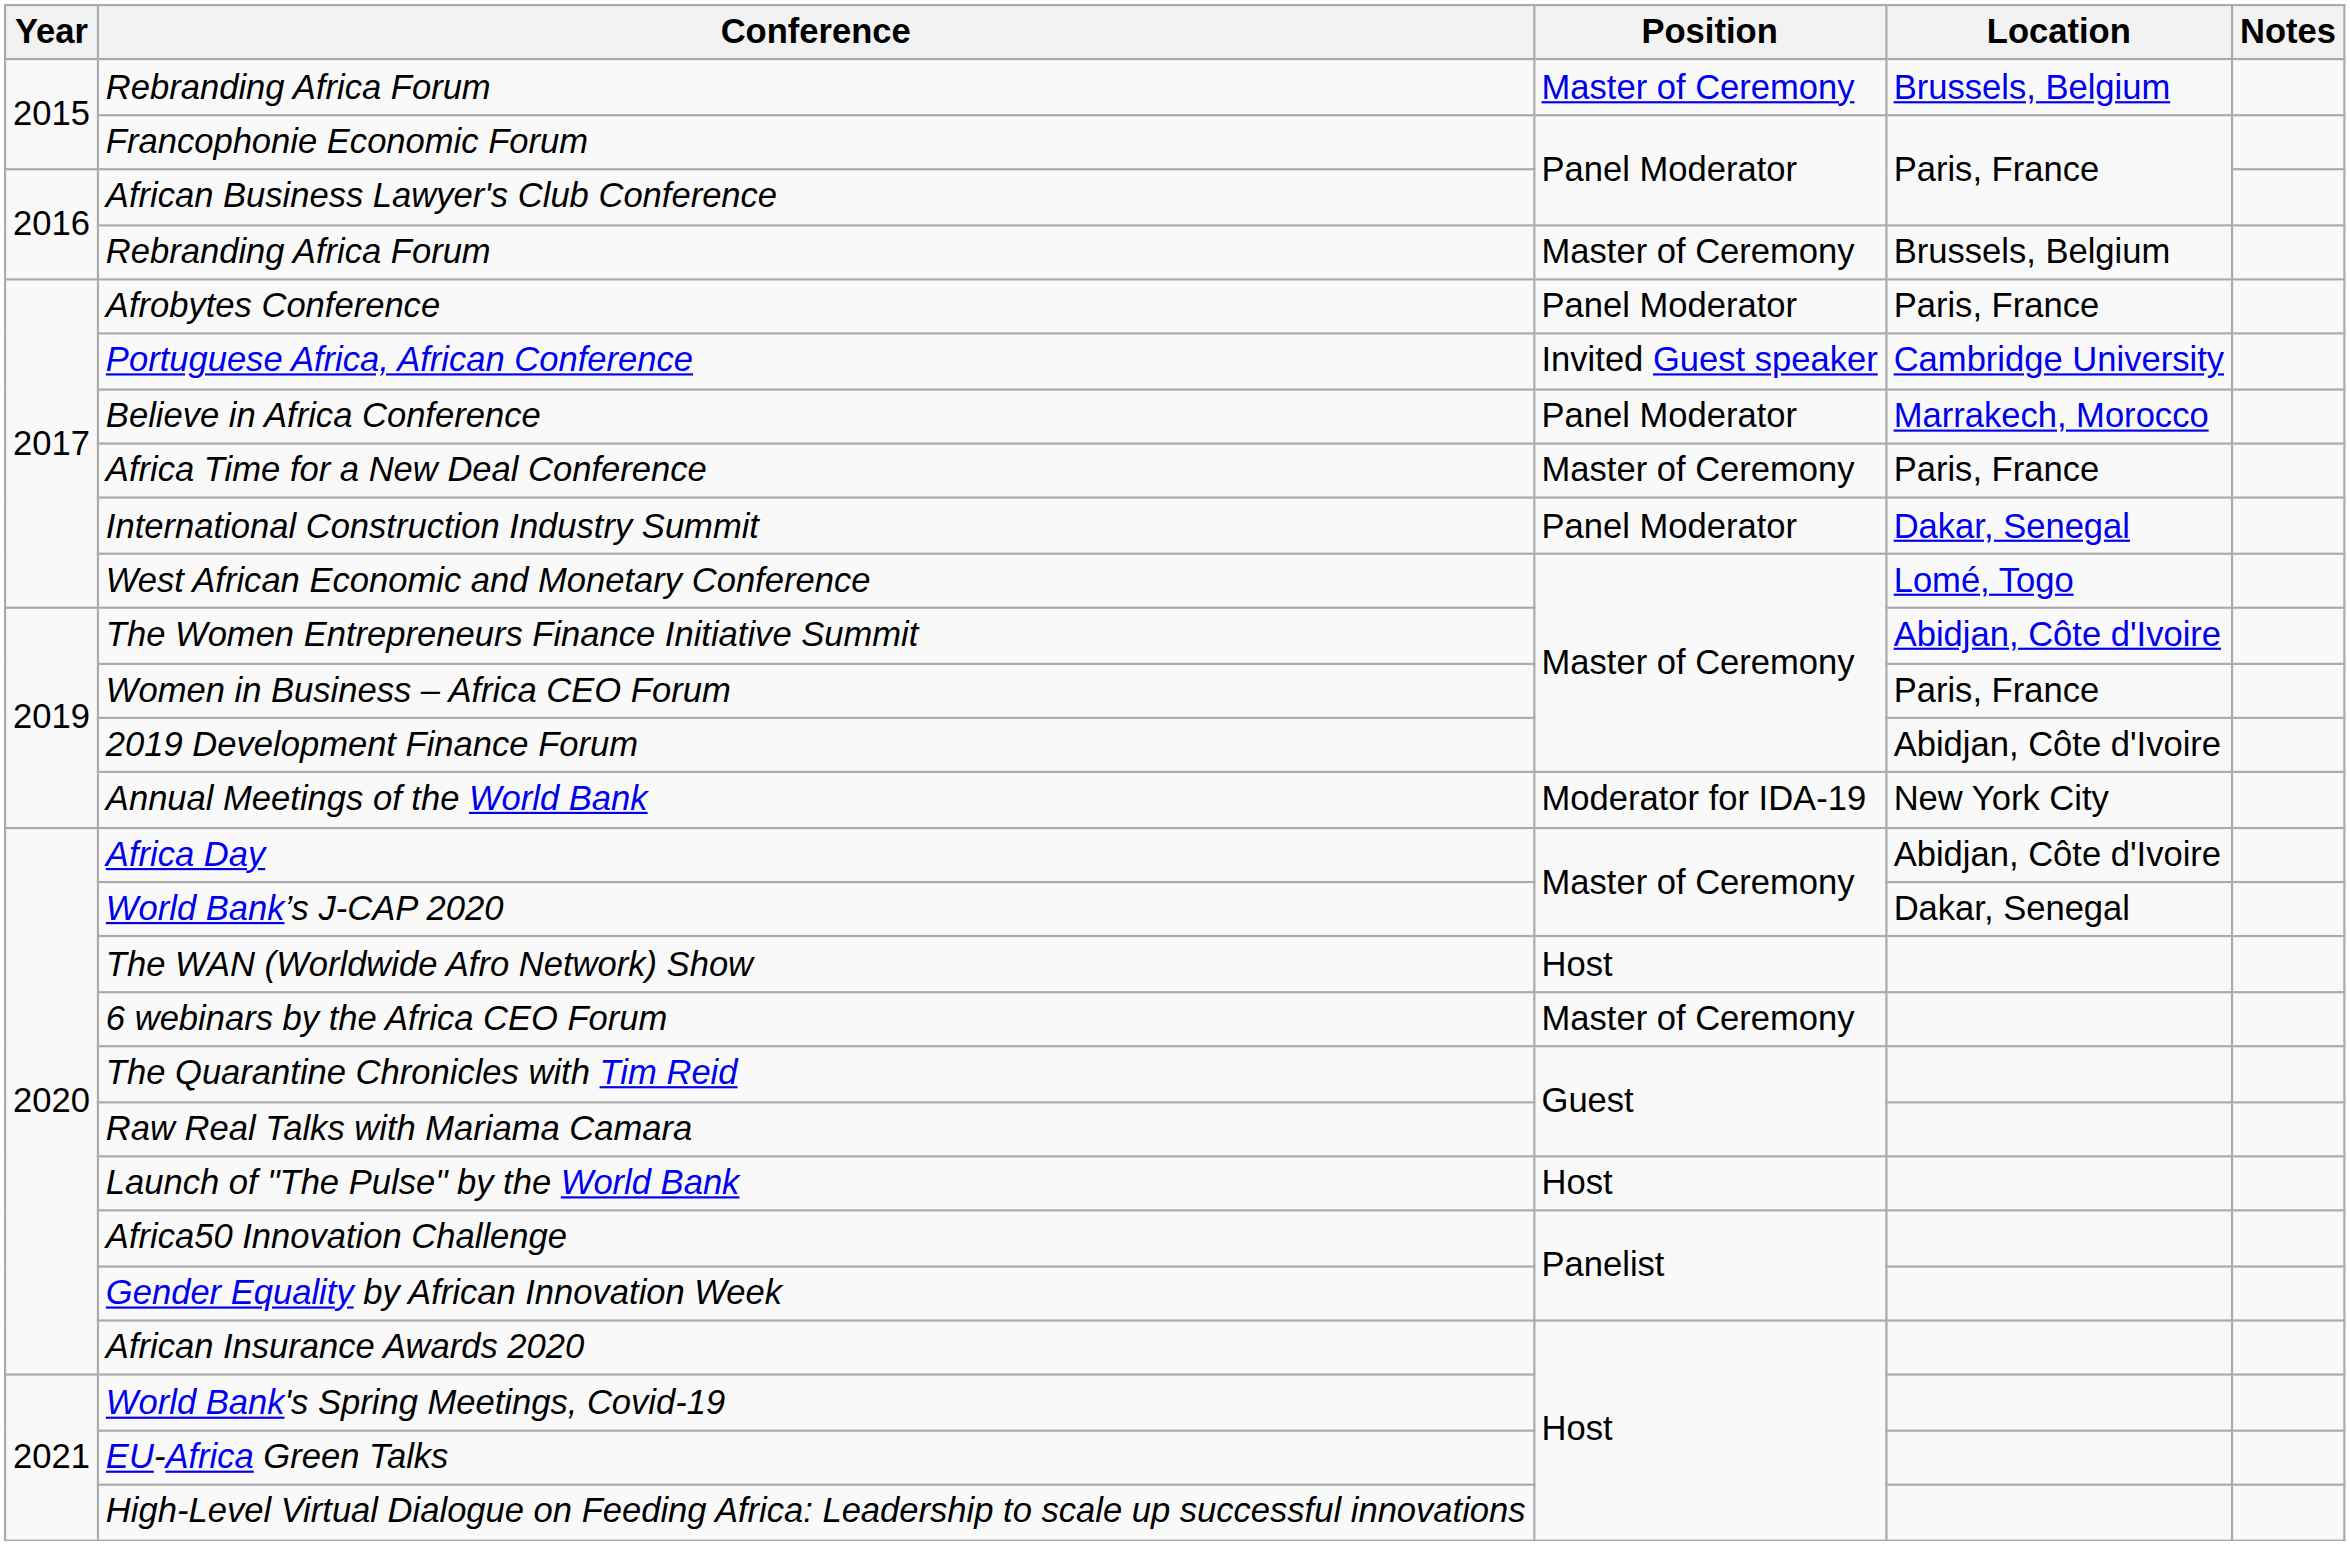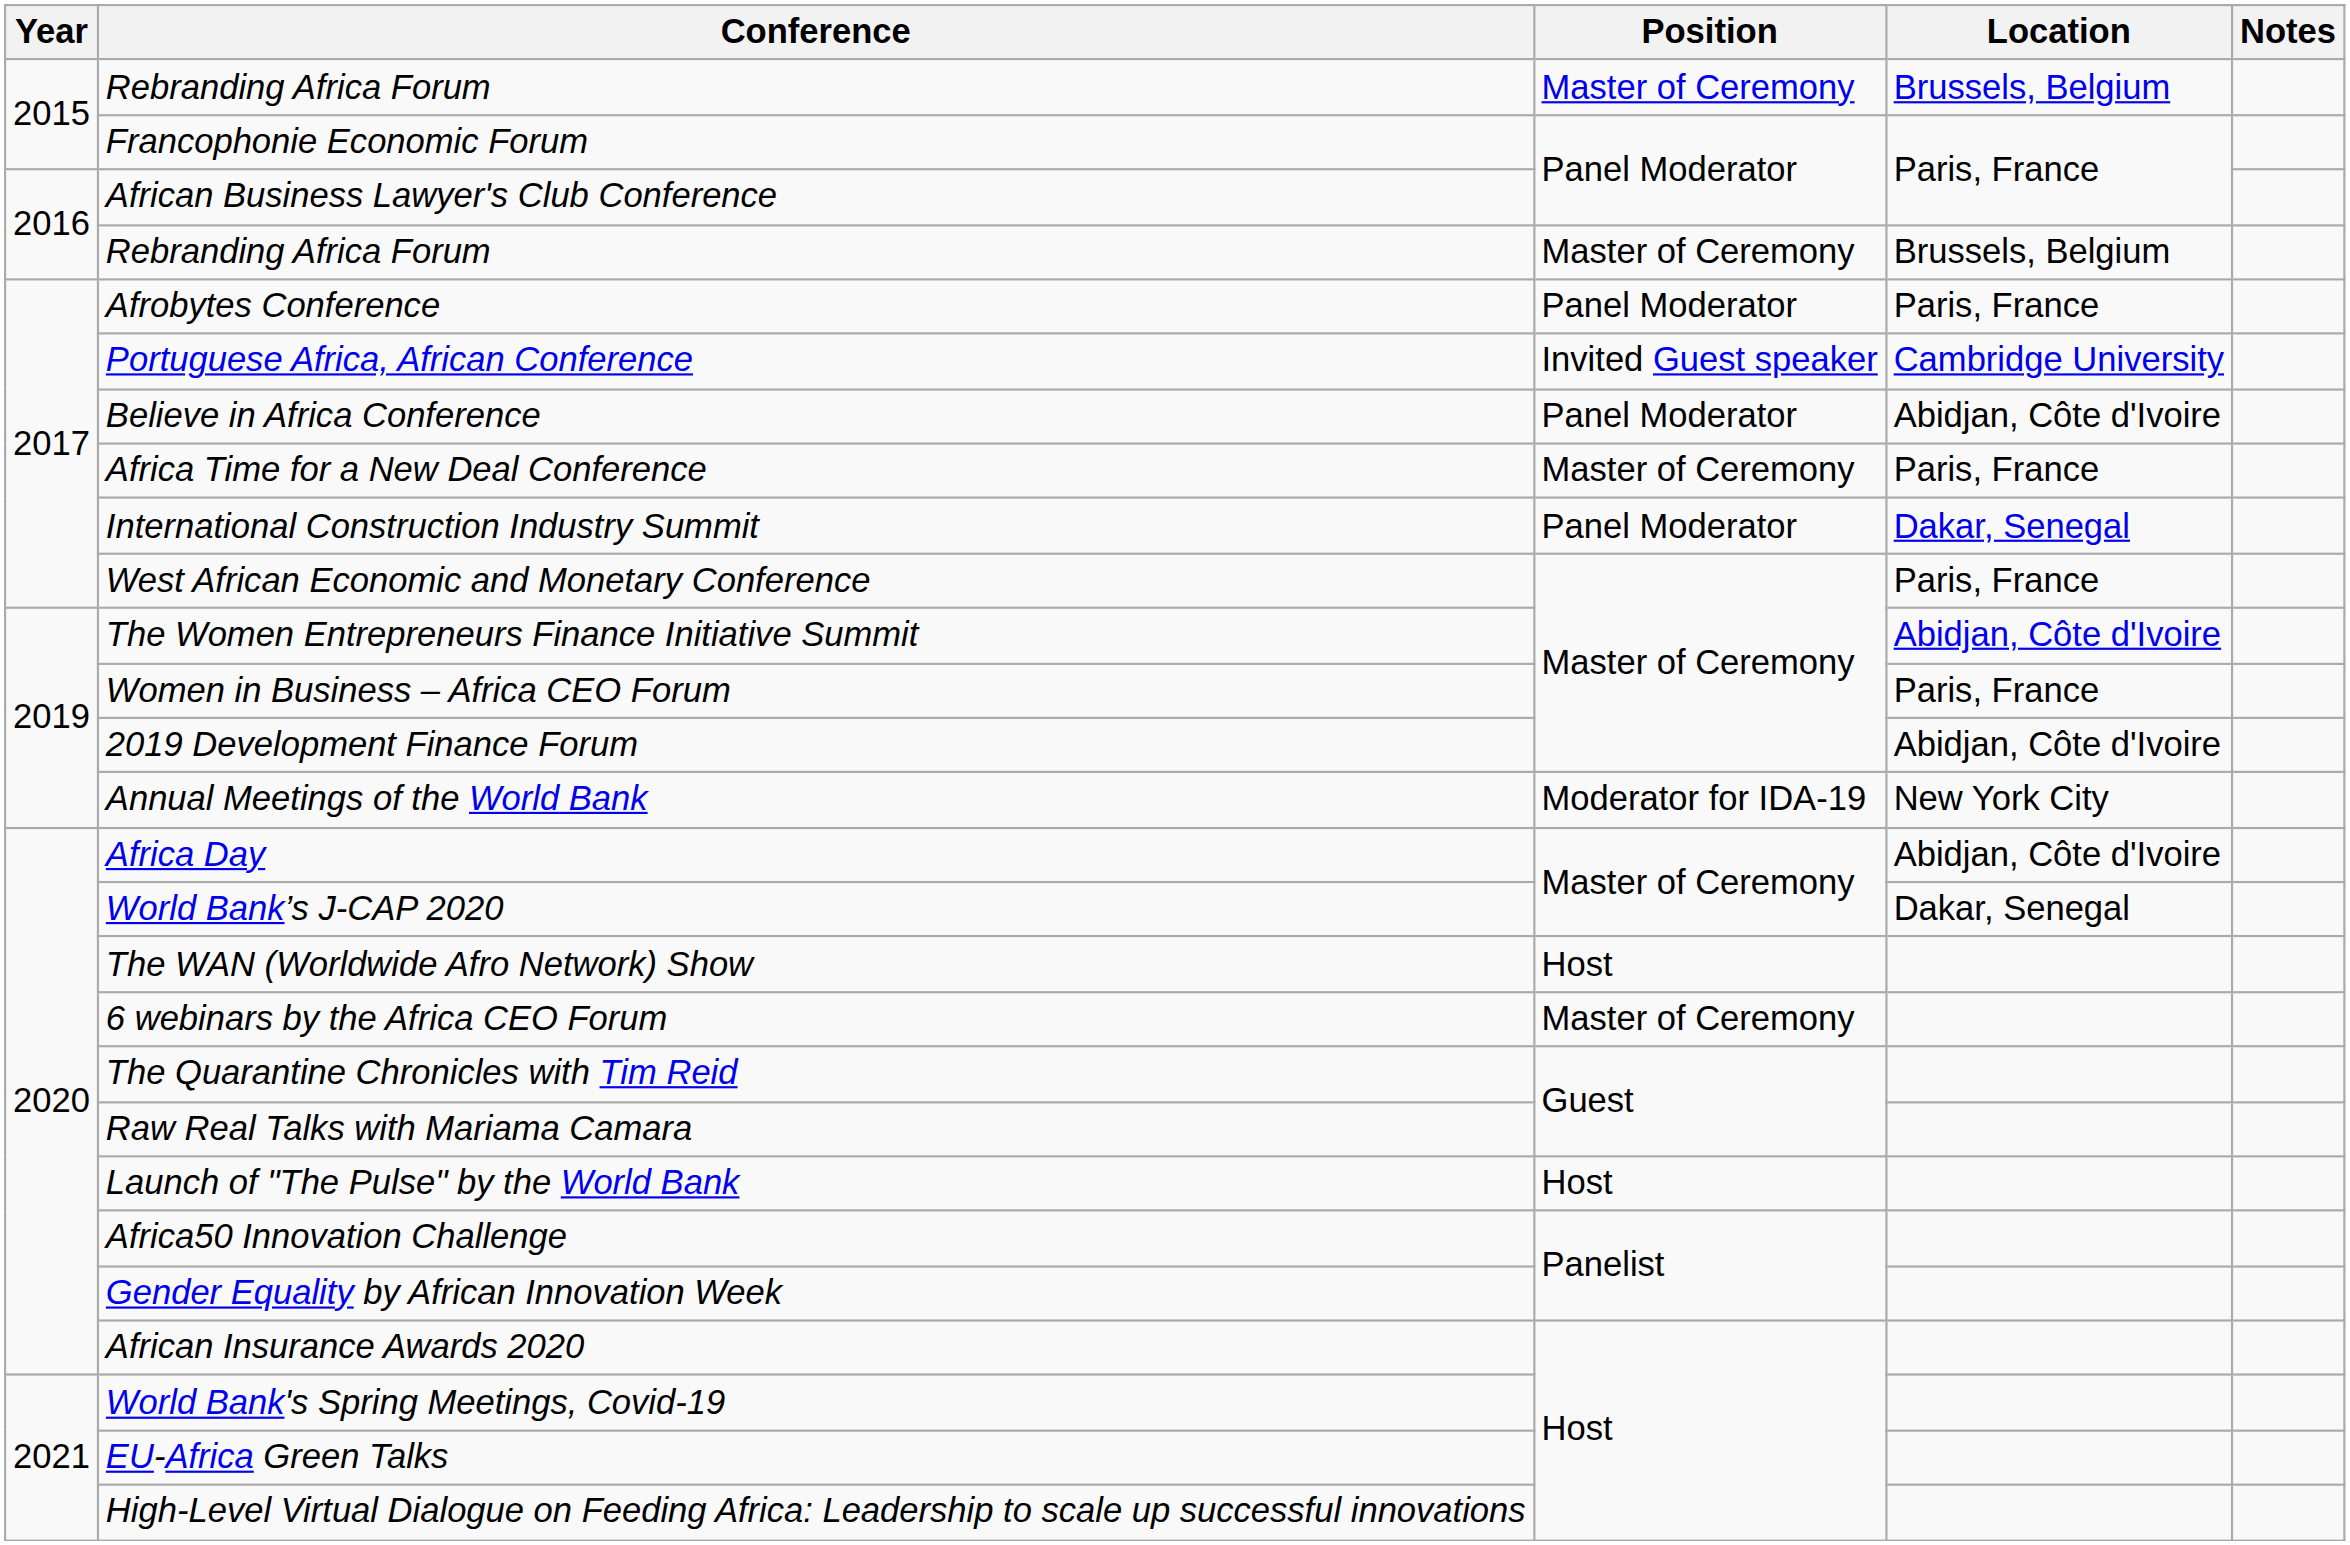Believe in Africa Conference | Location: Marrakech, Morocco -> Abidjan, Côte d'Ivoire
West African Economic and Monetary Conference | Location: Lomé, Togo -> Paris, France
